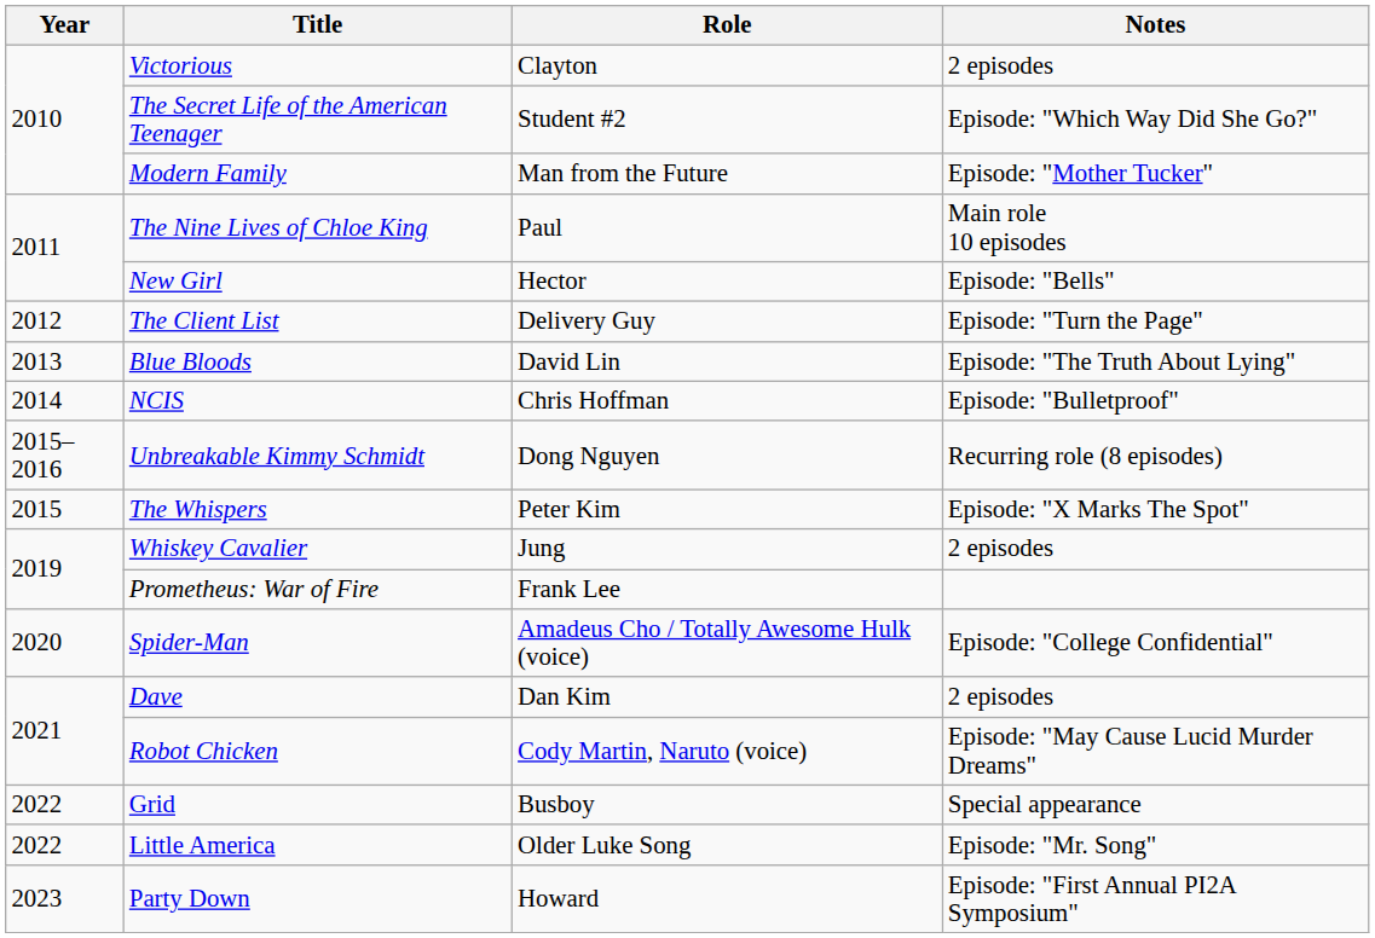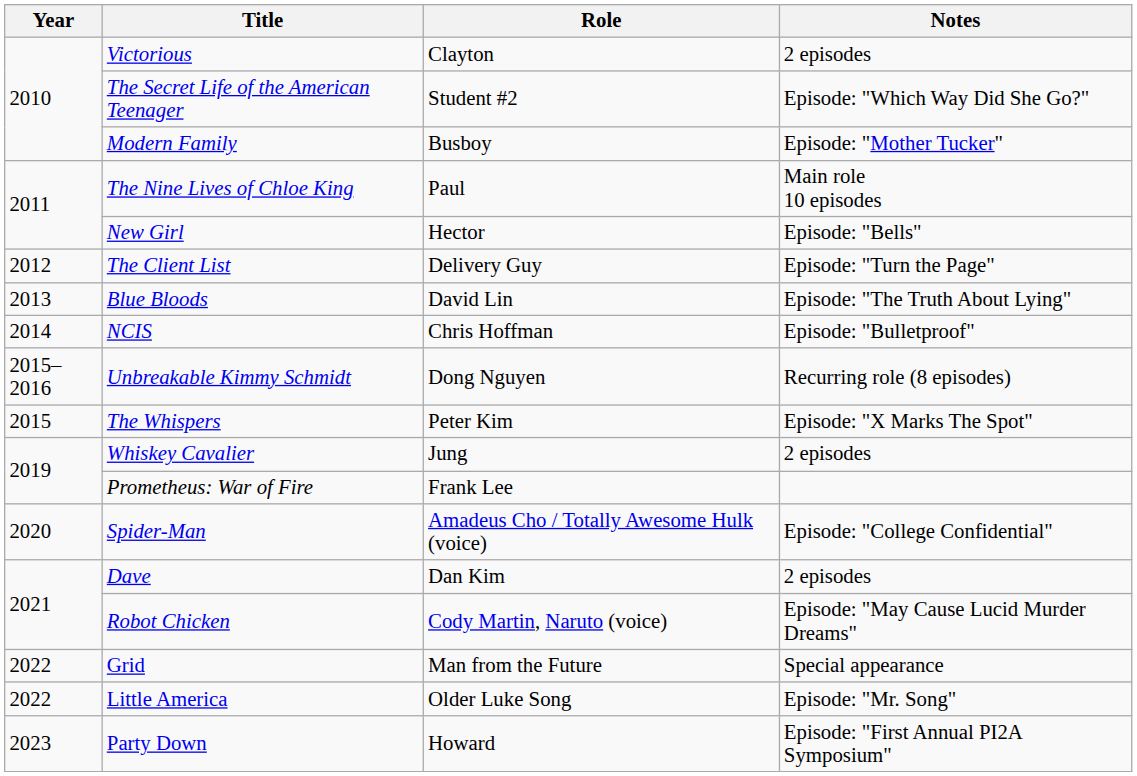Modern Family | Role: Man from the Future -> Busboy
Grid | Role: Busboy -> Man from the Future
